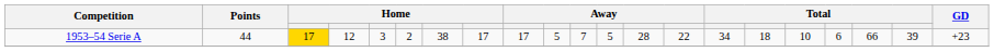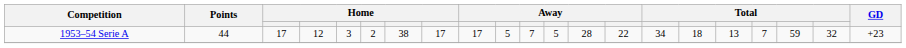1953–54 Serie A | column 3: gold background -> no background
1953–54 Serie A | column 17: 10 -> 13
1953–54 Serie A | column 18: 6 -> 7
1953–54 Serie A | column 19: 66 -> 59
1953–54 Serie A | column 20: 39 -> 32
